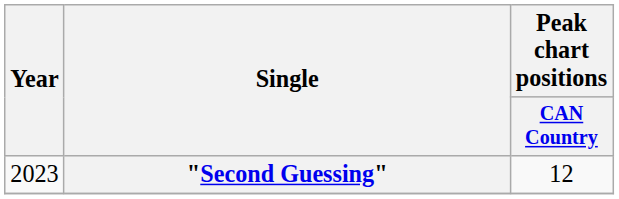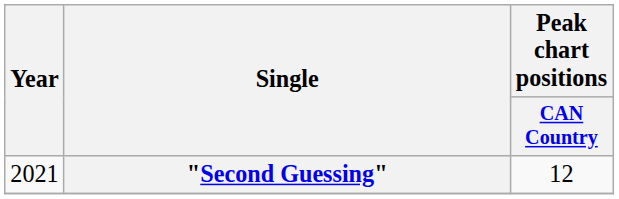"Second Guessing" | Year: 2023 -> 2021
